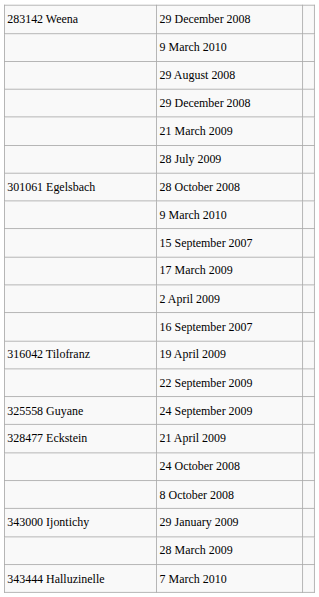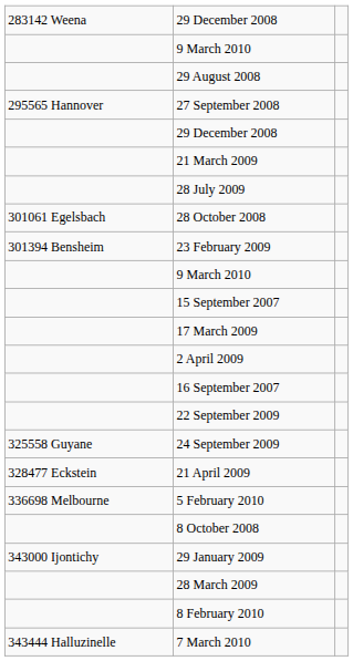+ row: 295565 Hannover | 27 September 2008
+ row: 301394 Bensheim | 23 February 2009
- row: 316042 Tilofranz | 19 April 2009
- row: 24 October 2008
+ row: 336698 Melbourne | 5 February 2010
+ row: 8 February 2010
